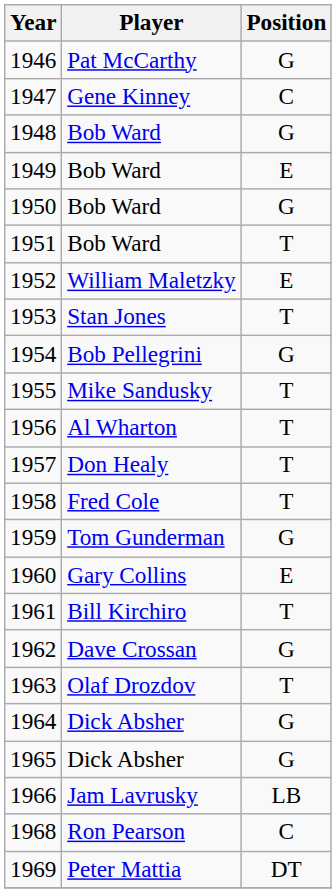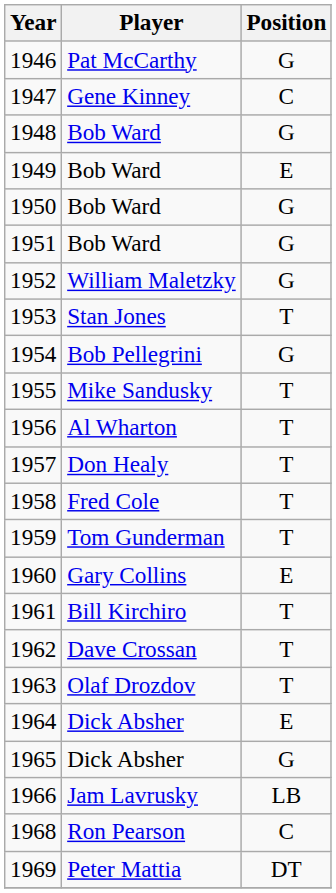1951 | Position: T -> G
1952 | Position: E -> G
1959 | Position: G -> T
1962 | Position: G -> T
1964 | Position: G -> E
